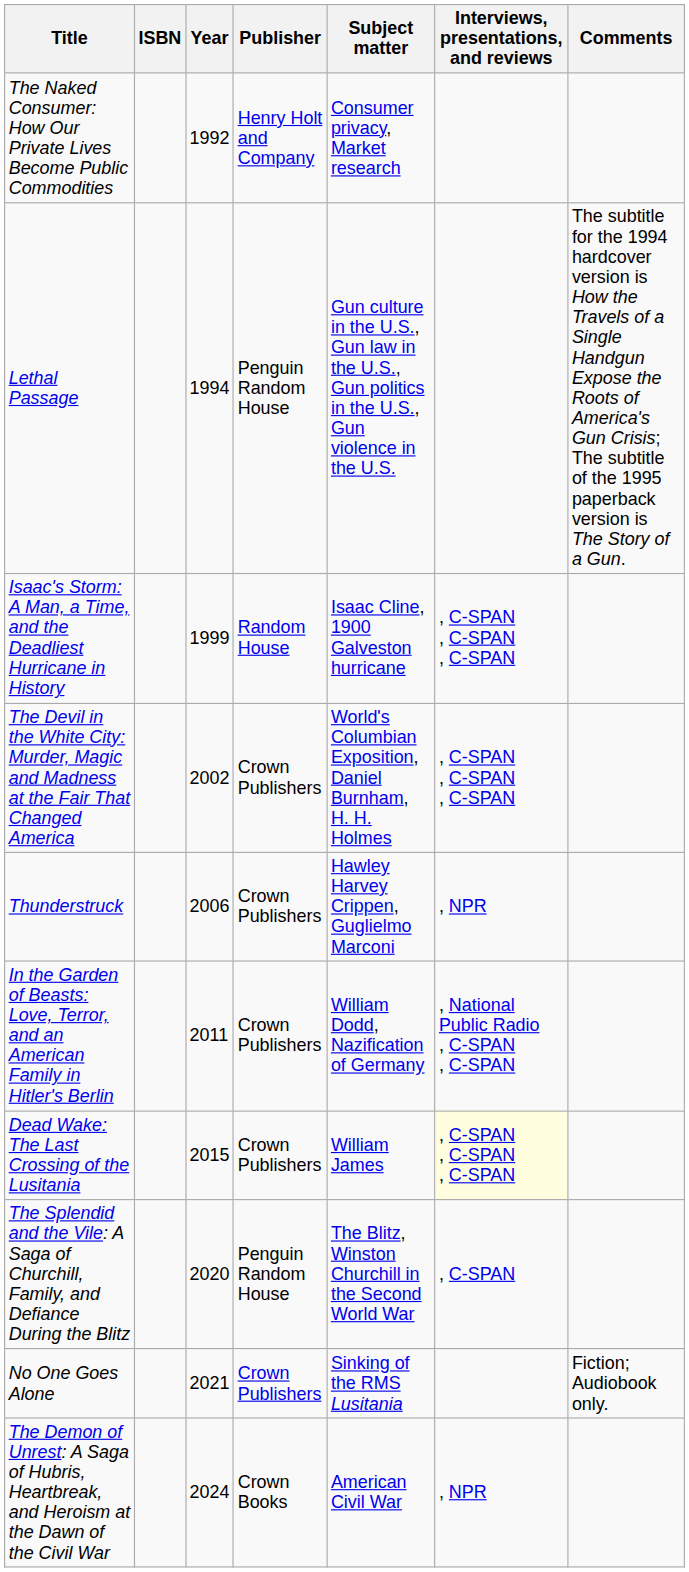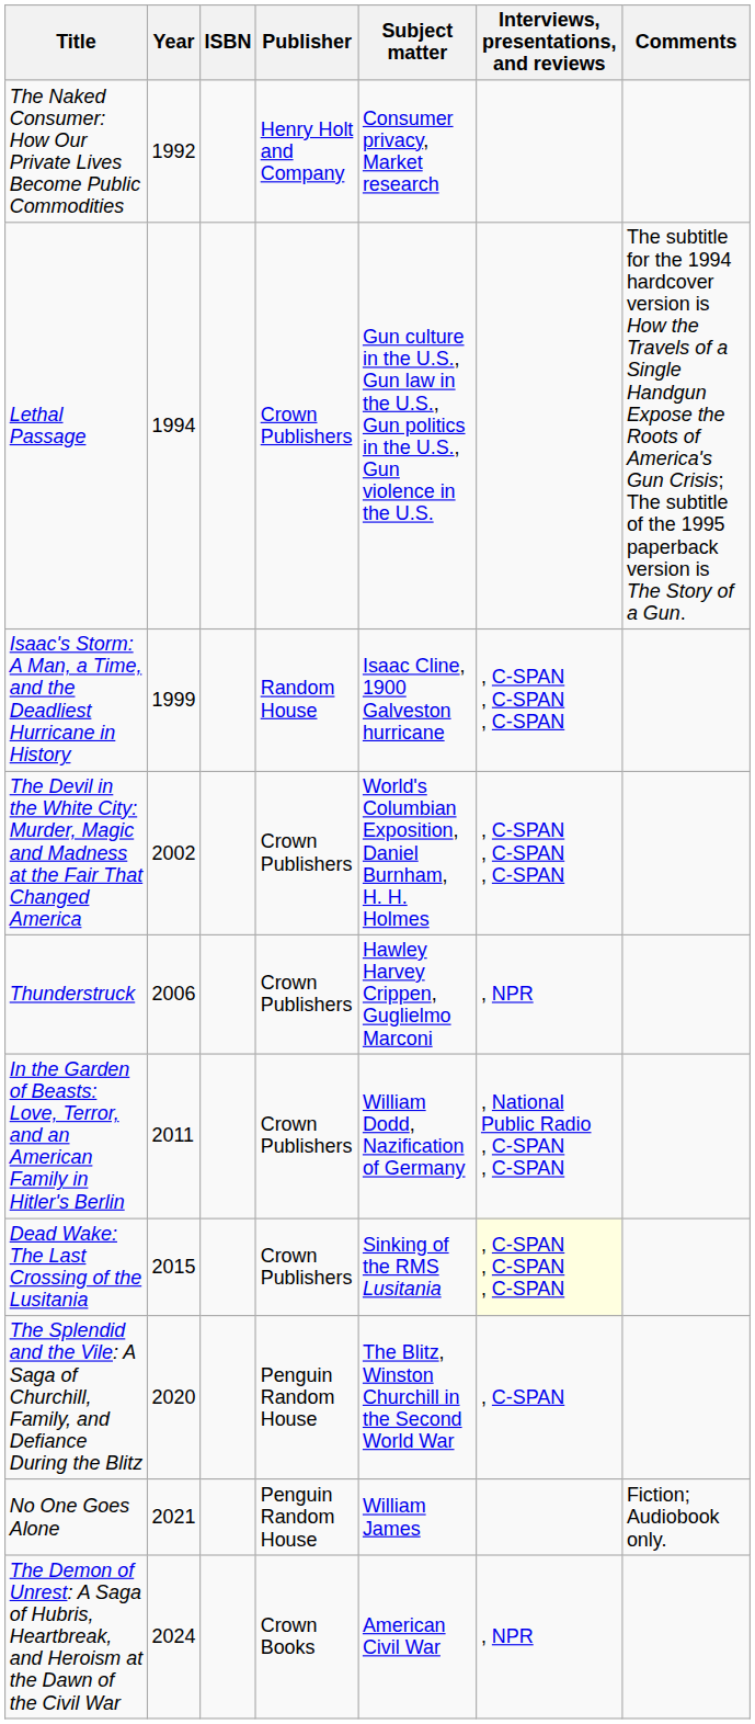columns swapped: Year <-> ISBN
Lethal Passage | Publisher: Penguin Random House -> Crown Publishers
Dead Wake: The Last Crossing of the Lusitania | Subject matter: William James -> Sinking of the RMS Lusitania
No One Goes Alone | Publisher: Crown Publishers -> Penguin Random House
No One Goes Alone | Subject matter: Sinking of the RMS Lusitania -> William James
